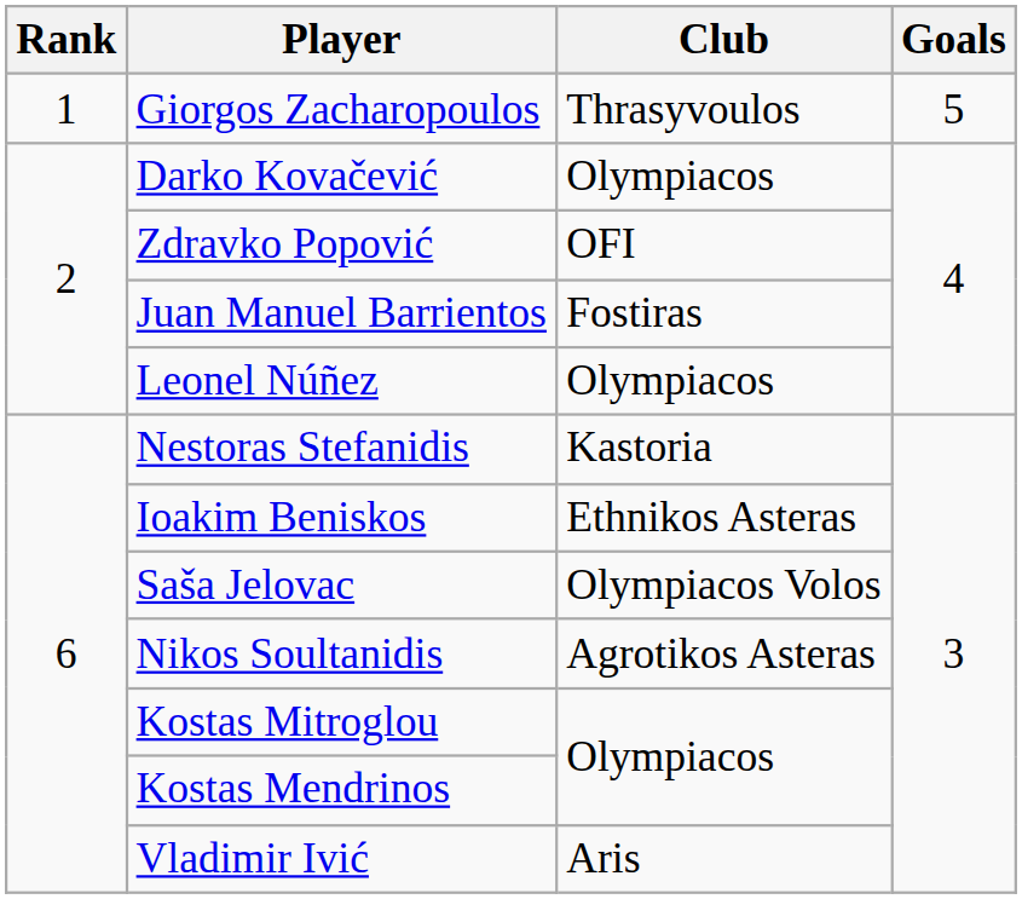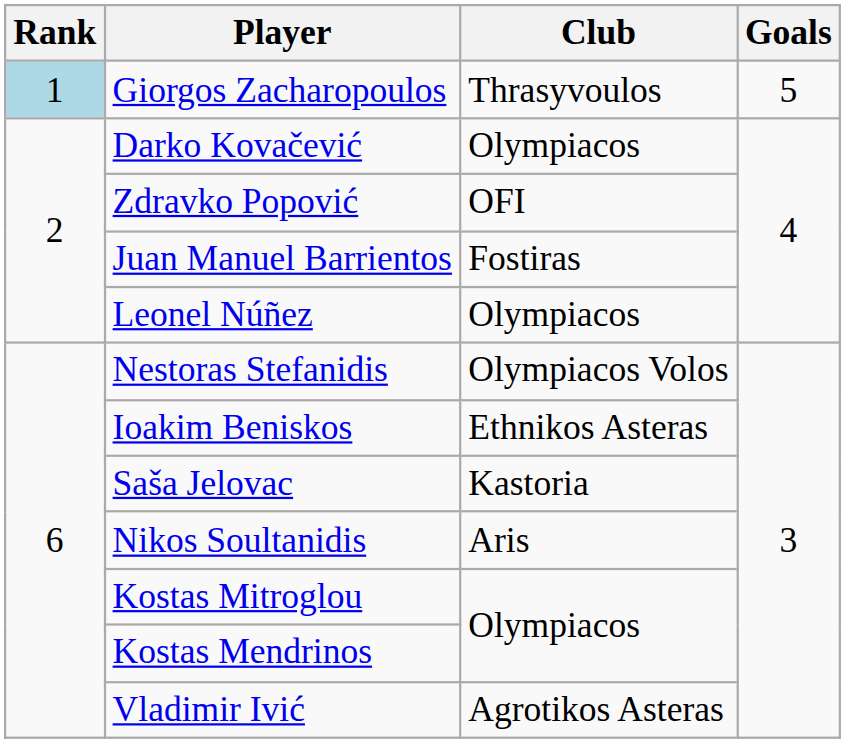Giorgos Zacharopoulos | Rank: no background -> lightblue background
Nestoras Stefanidis | Club: Kastoria -> Olympiacos Volos
Saša Jelovac | Club: Olympiacos Volos -> Kastoria
Nikos Soultanidis | Club: Agrotikos Asteras -> Aris
Vladimir Ivić | Club: Aris -> Agrotikos Asteras
